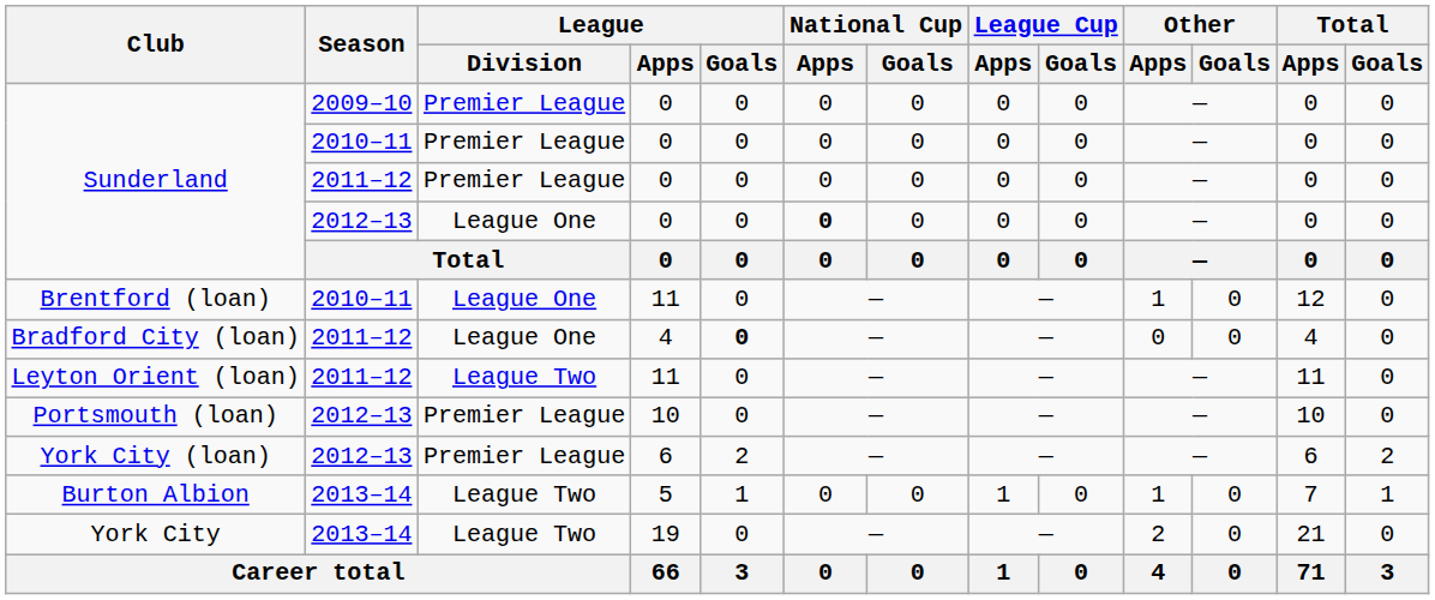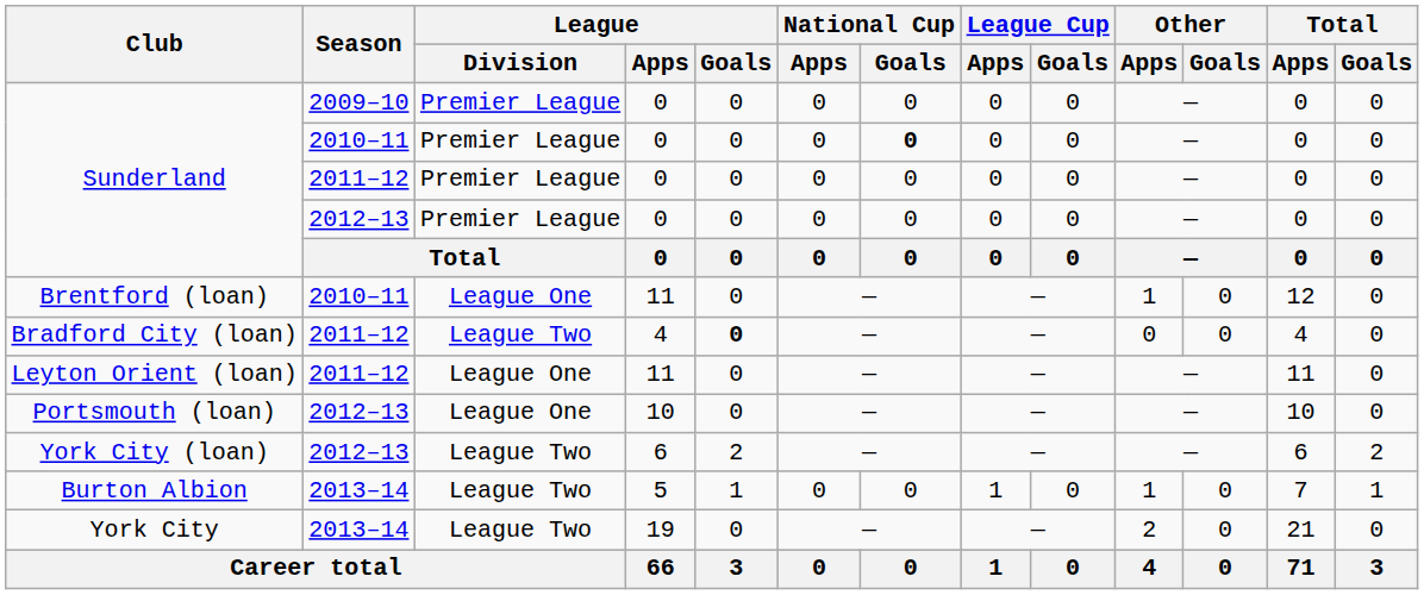Sunderland / 2010–11 | National Cup / Goals: normal -> bold
Sunderland / 2012–13 | League / Division: League One -> Premier League
Sunderland / 2012–13 | National Cup / Apps: bold -> normal
Bradford City (loan) | League / Division: League One -> League Two
Leyton Orient (loan) | League / Division: League Two -> League One
Portsmouth (loan) | League / Division: Premier League -> League One
York City (loan) | League / Division: Premier League -> League Two
